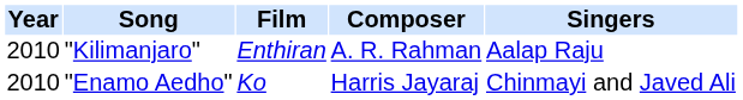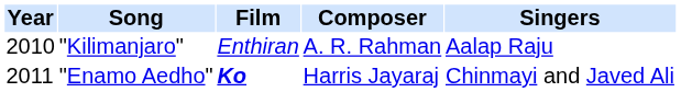"Enamo Aedho" | Year: 2010 -> 2011
"Enamo Aedho" | Film: normal -> bold
